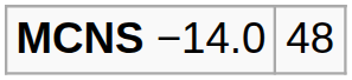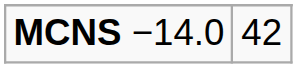MCNS −14.0 | column 2: 48 -> 42
